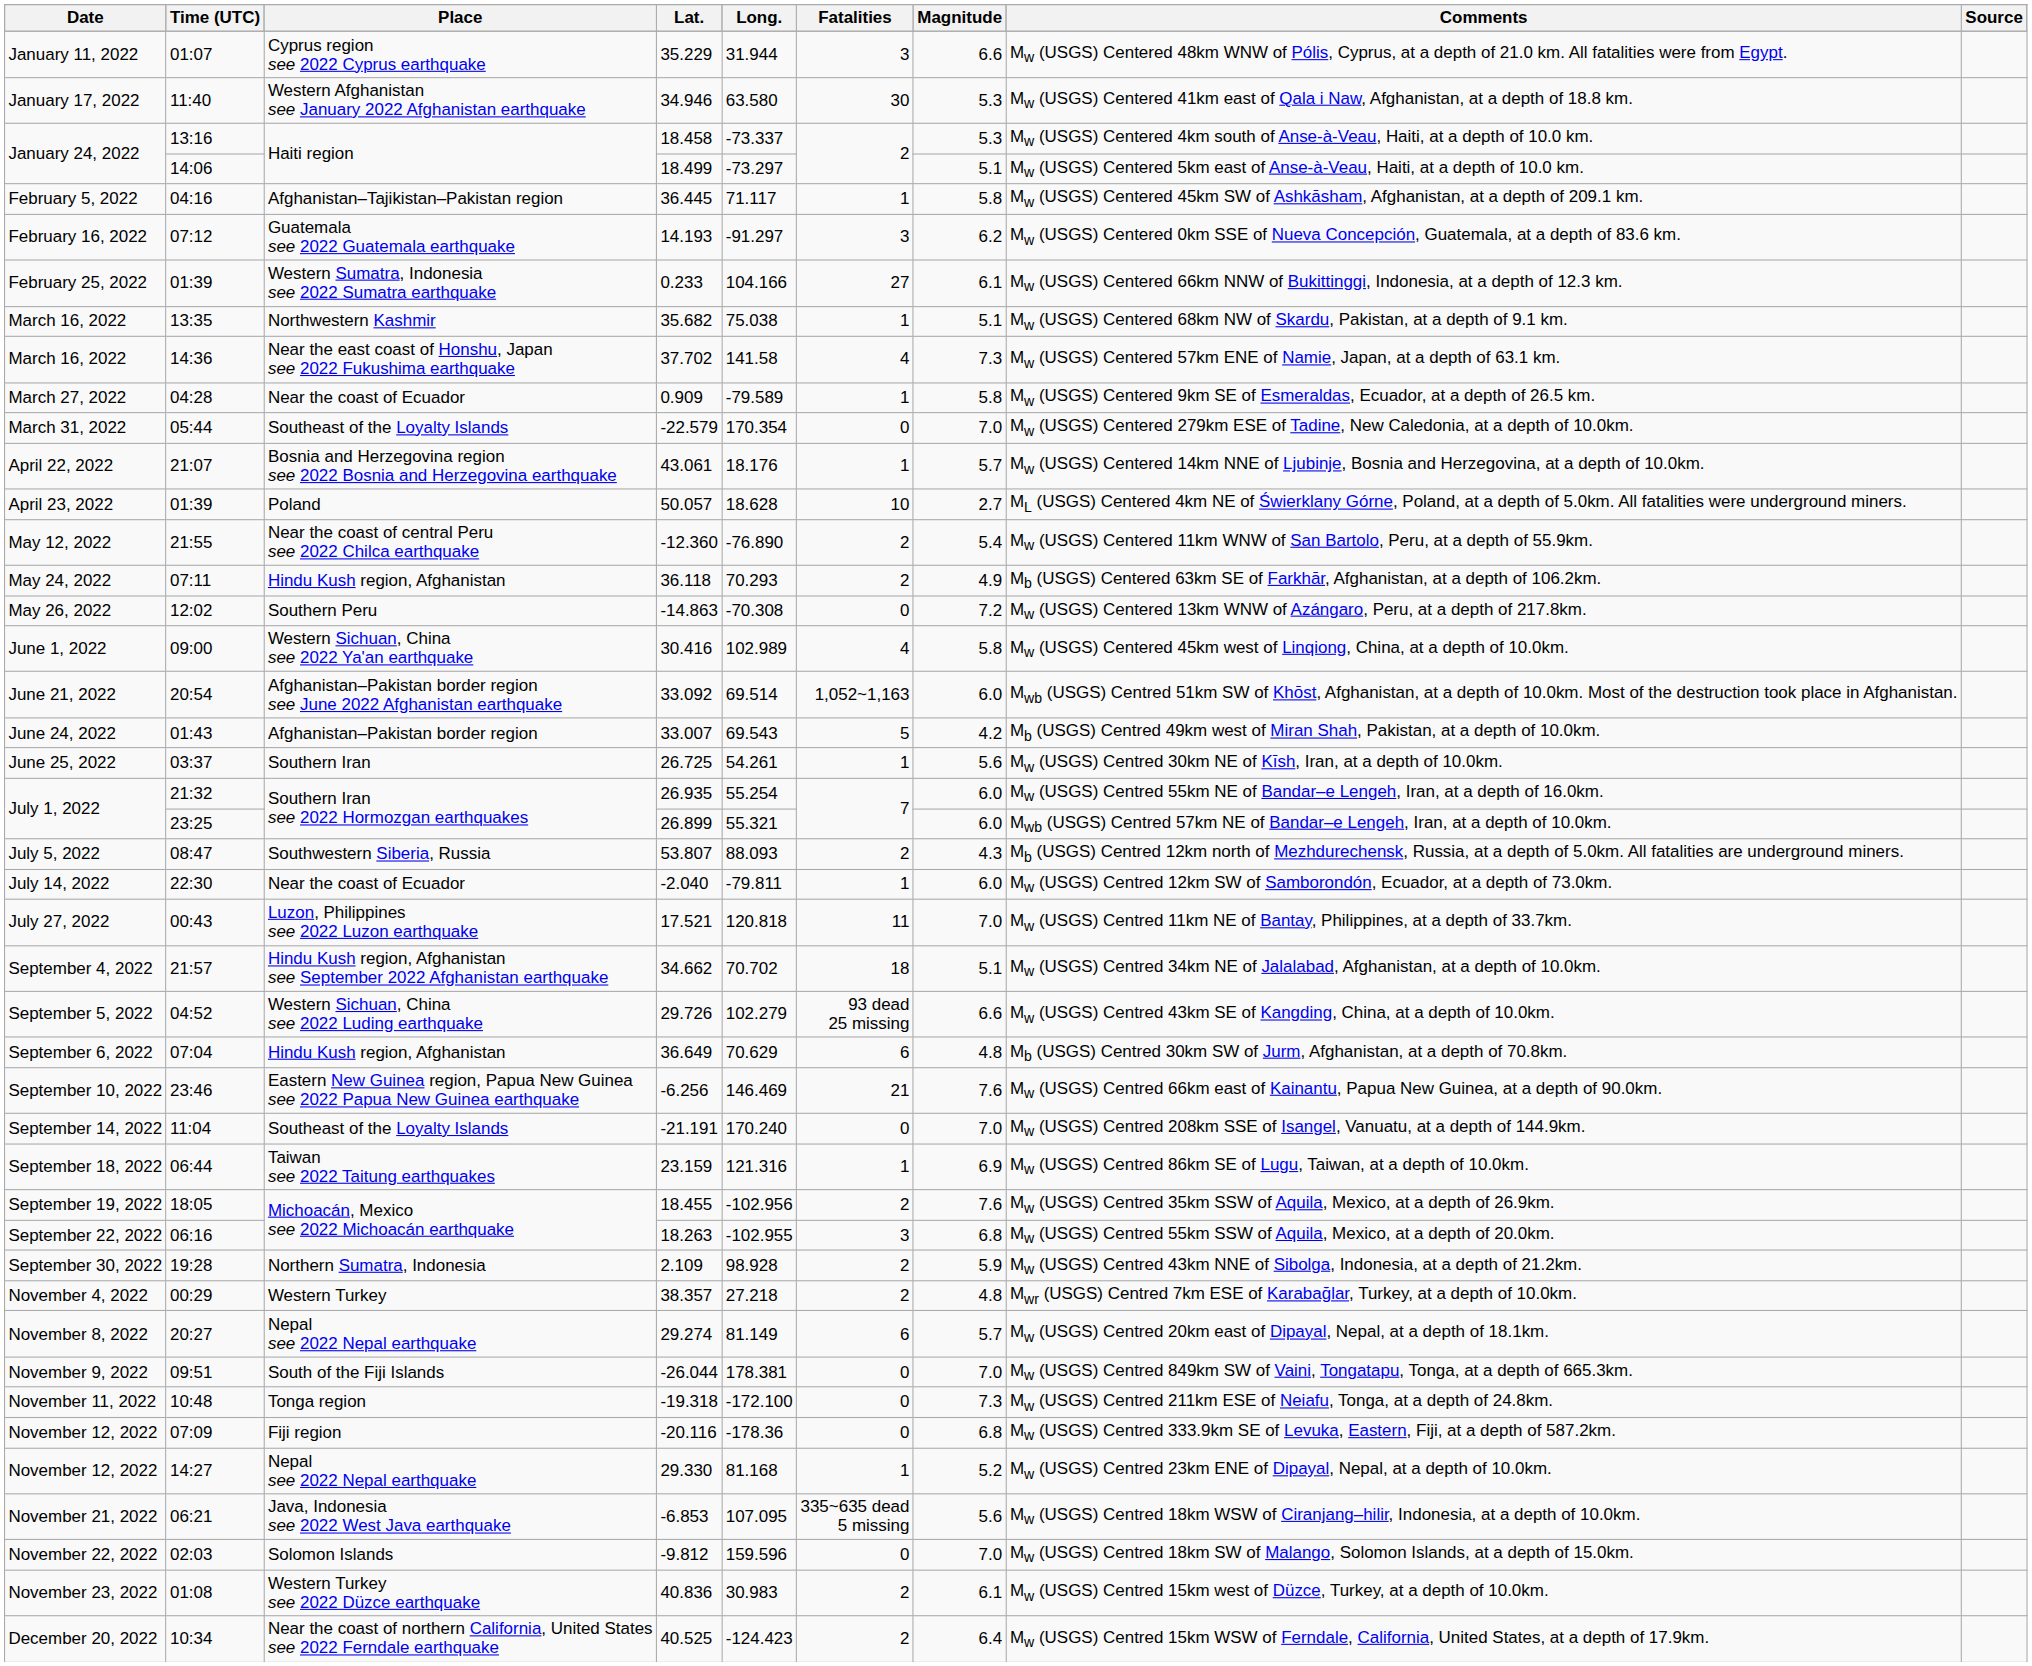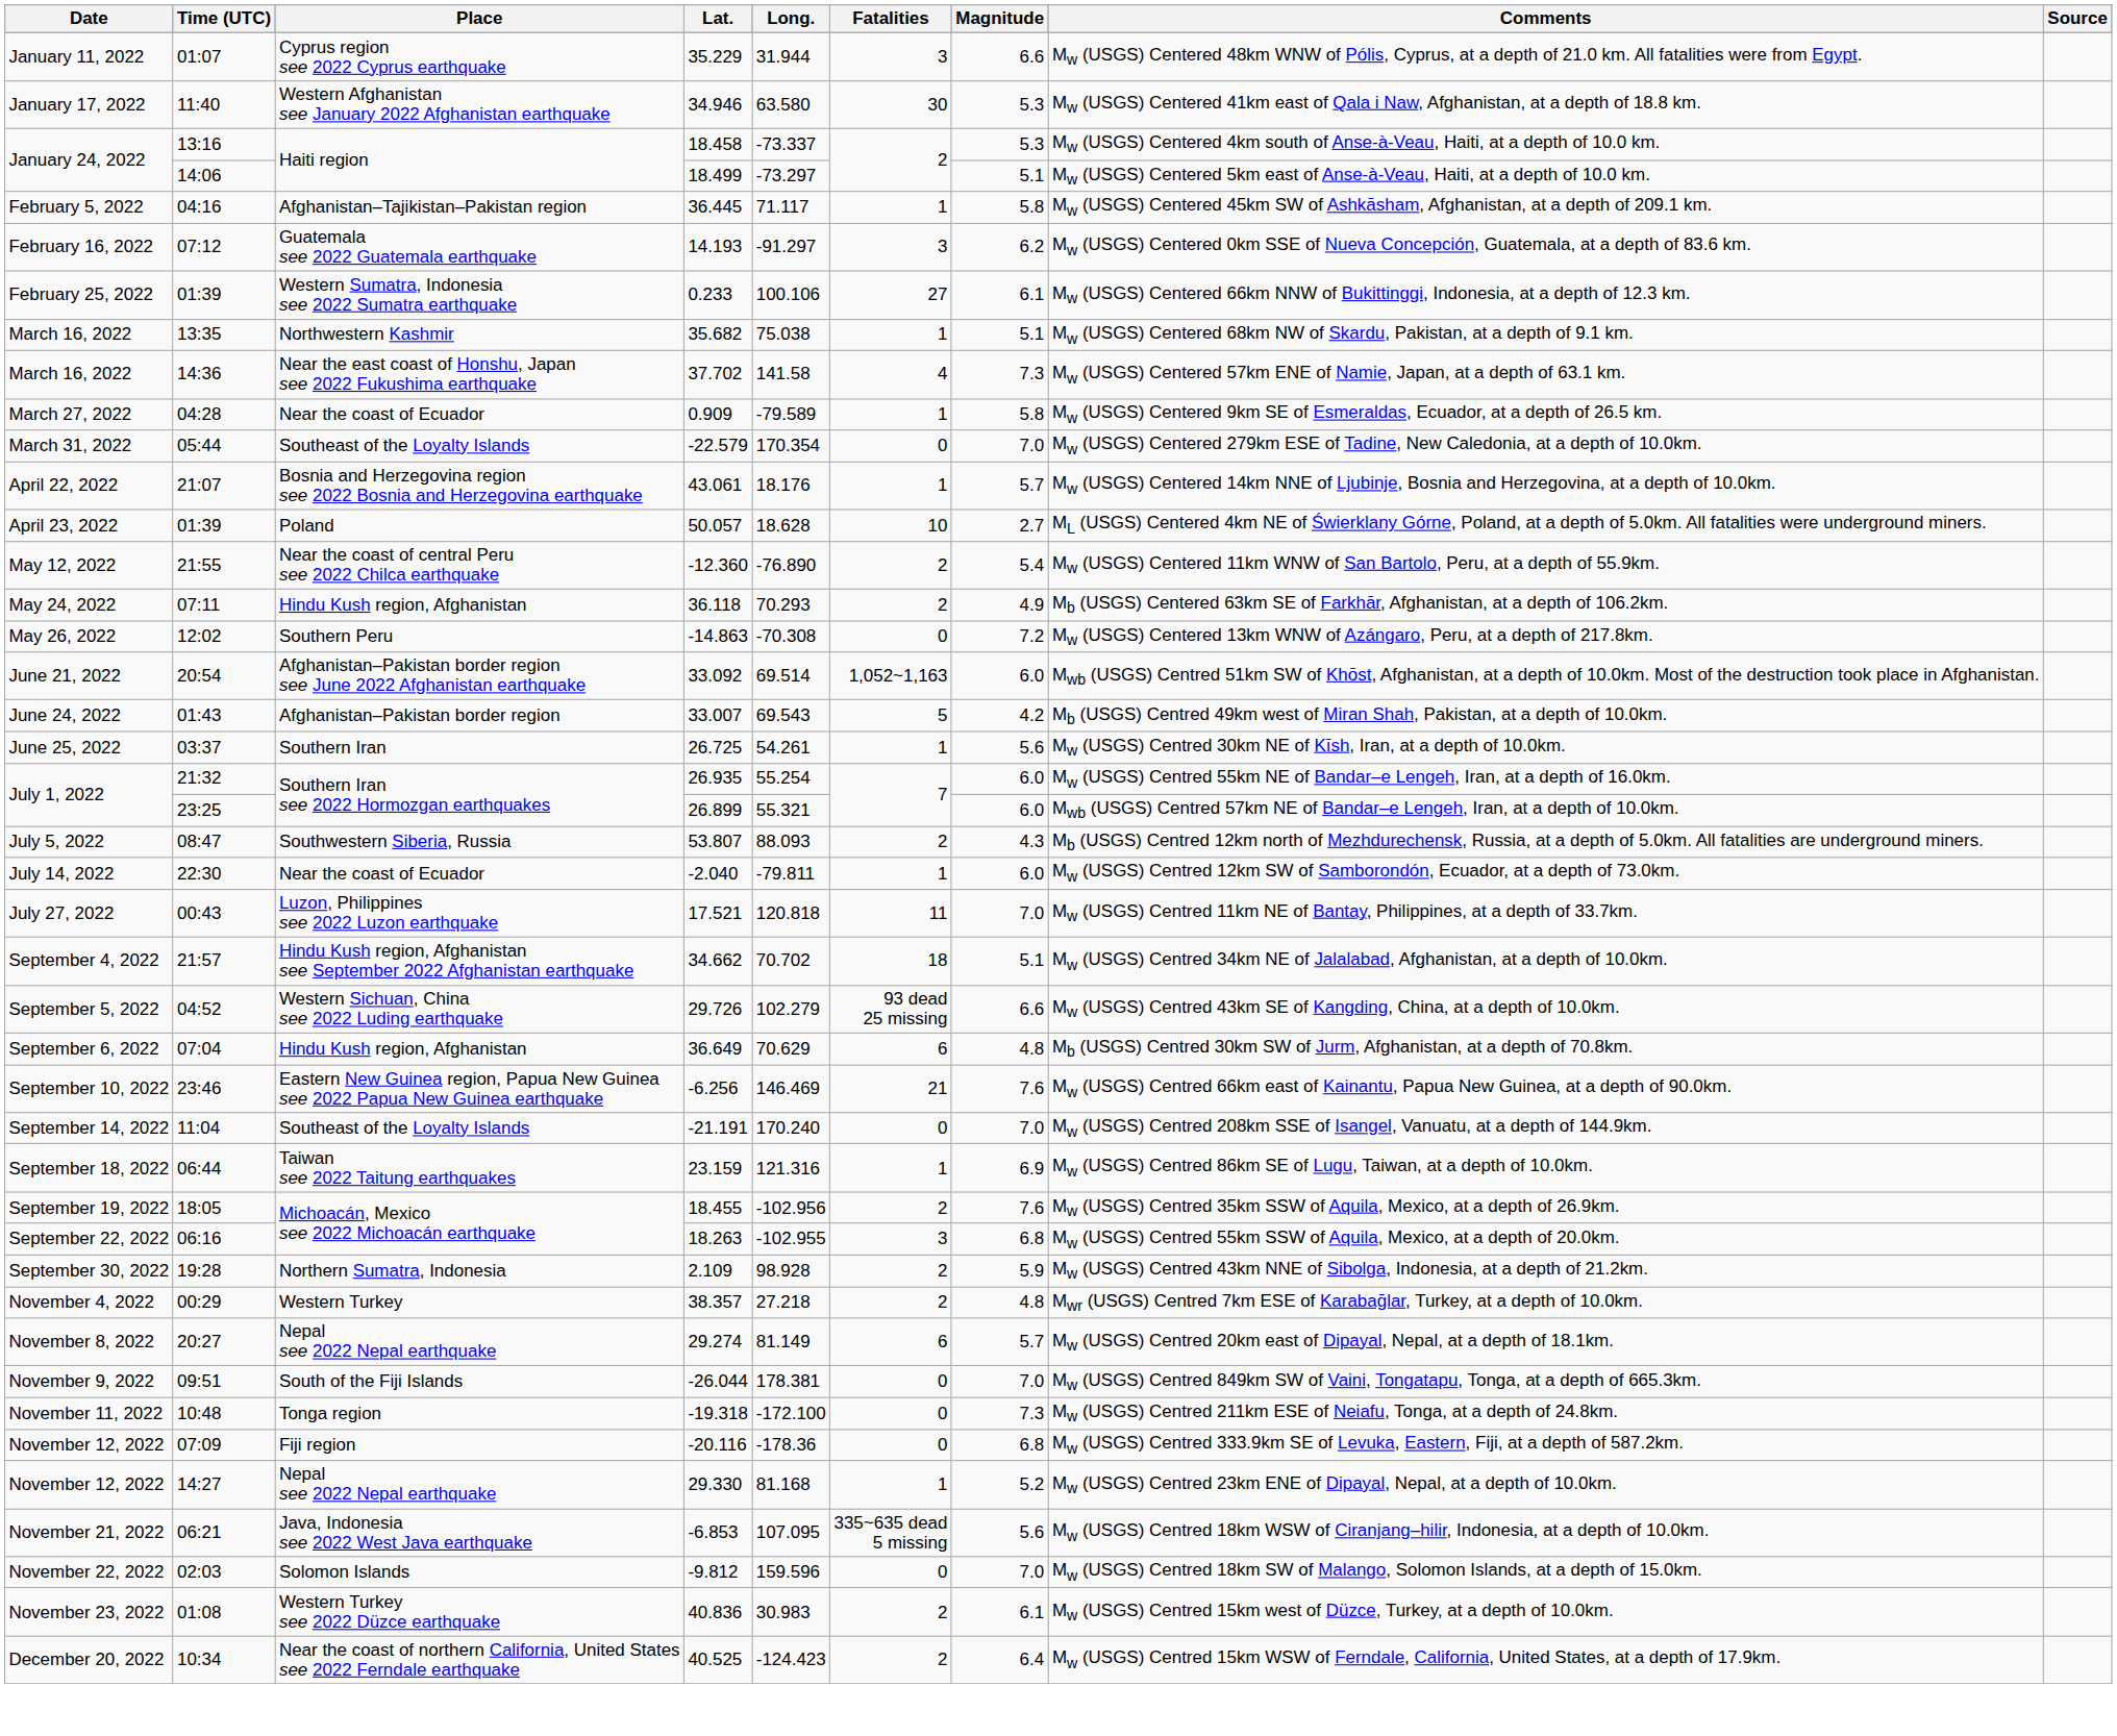February 25, 2022 | Long.: 104.166 -> 100.106
- row: June 1, 2022 | 09:00 | Western Sichuan, China see 2022 Ya'an earthquake | 30.416 | 102.989 | 4 | 5.8 | Mw (USGS) Centered 45km west of Linqiong, China, at a depth of 10.0km.
